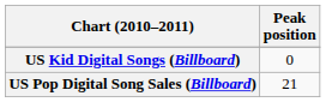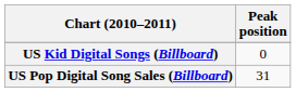US Pop Digital Song Sales (Billboard) | Peak position: 21 -> 31
